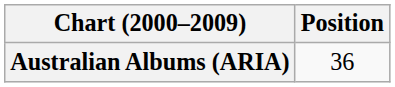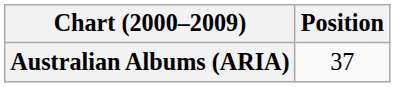Australian Albums (ARIA) | Position: 36 -> 37
